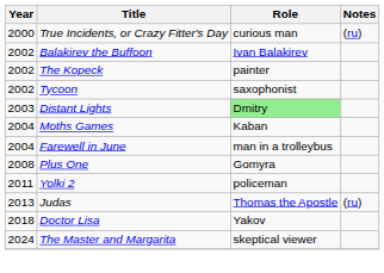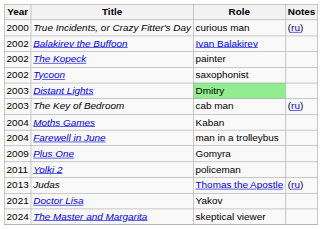+ row: 2003 | The Key of Bedroom | cab man | (ru)
Plus One | Year: 2008 -> 2009
Doctor Lisa | Year: 2018 -> 2021
